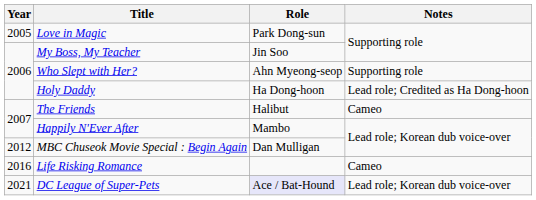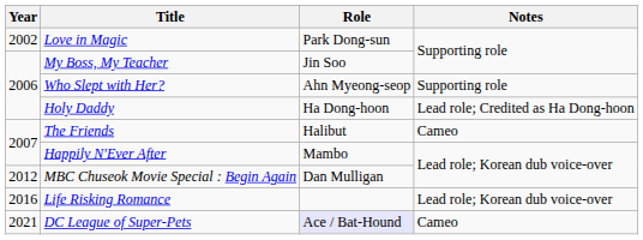Love in Magic | Year: 2005 -> 2002
Life Risking Romance | Notes: Cameo -> Lead role; Korean dub voice-over
DC League of Super-Pets | Notes: Lead role; Korean dub voice-over -> Cameo
